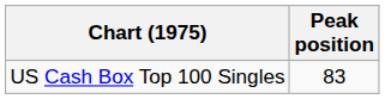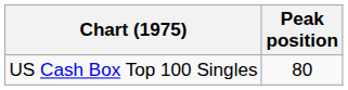US Cash Box Top 100 Singles | Peak position: 83 -> 80
